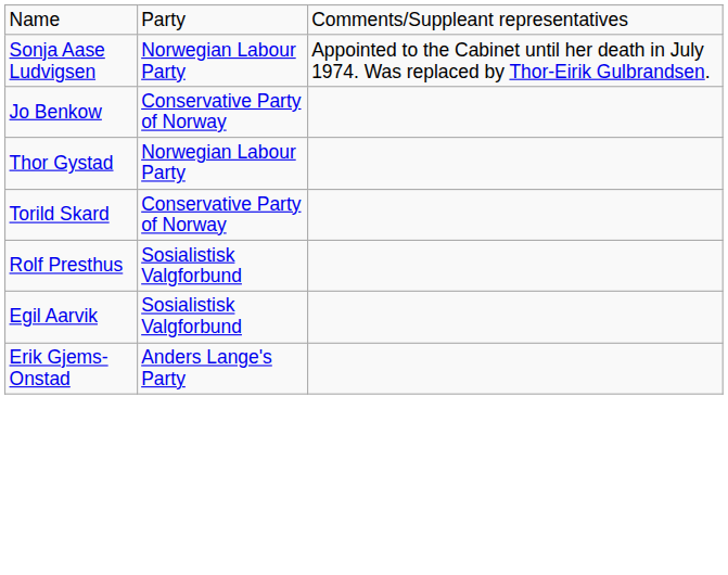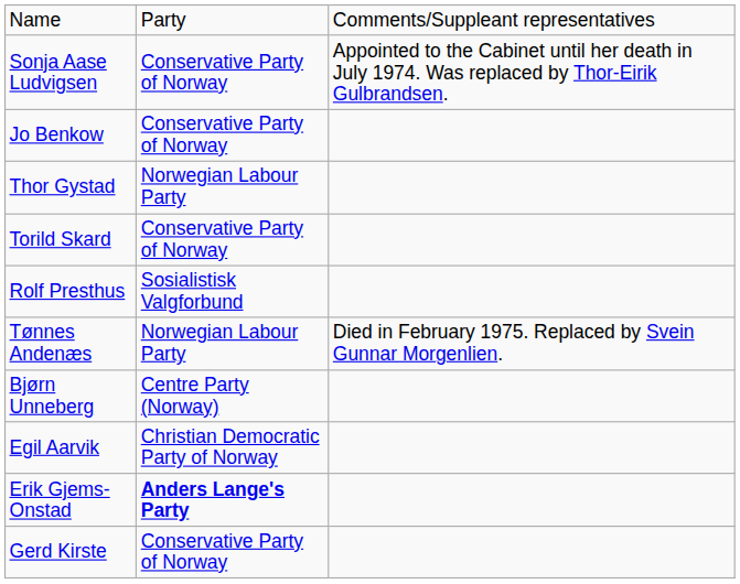Sonja Aase Ludvigsen | column 2: Norwegian Labour Party -> Conservative Party of Norway
+ row: Tønnes Andenæs | Norwegian Labour Party | Died in February 1975. Replaced by Svein Gunnar Morgenlien.
+ row: Bjørn Unneberg | Centre Party (Norway)
Egil Aarvik | column 2: Sosialistisk Valgforbund -> Christian Democratic Party of Norway
Erik Gjems-Onstad | column 2: normal -> bold
+ row: Gerd Kirste | Conservative Party of Norway
